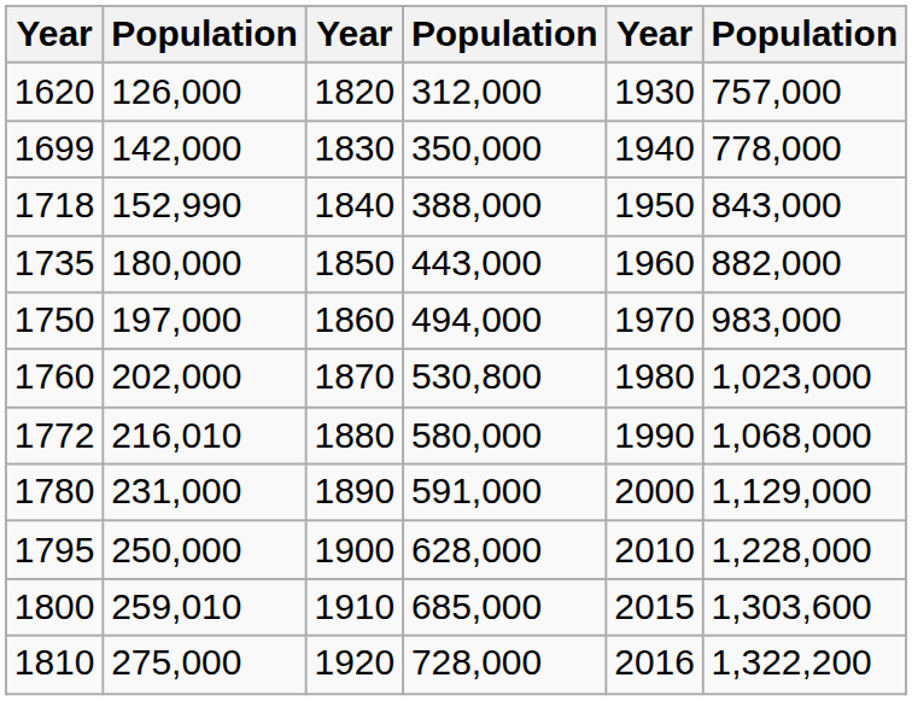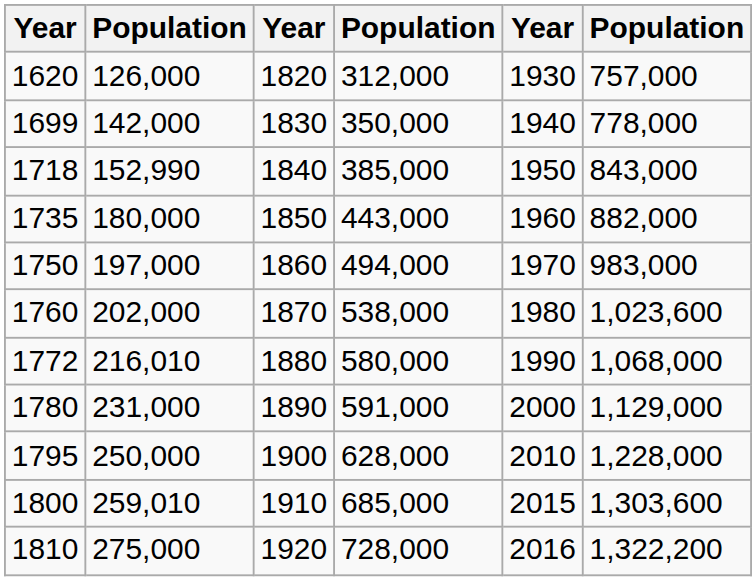1718 | column 4: 388,000 -> 385,000
1760 | column 4: 530,800 -> 538,000
1760 | column 6: 1,023,000 -> 1,023,600
